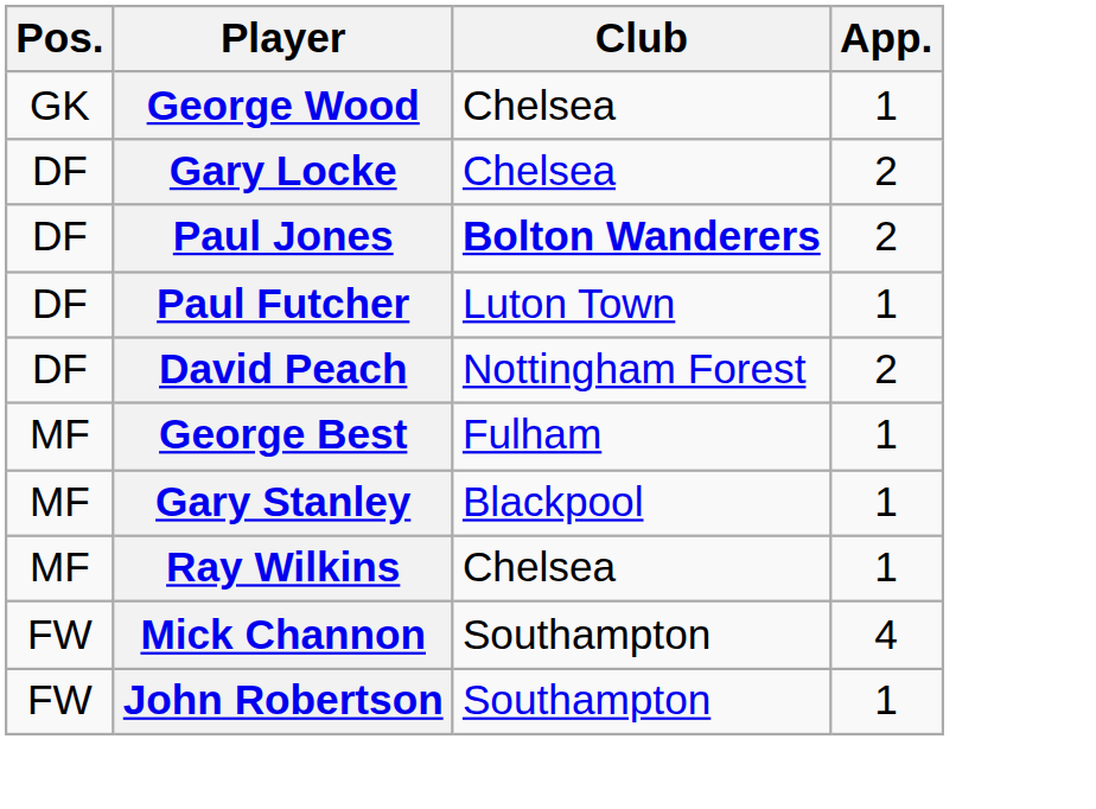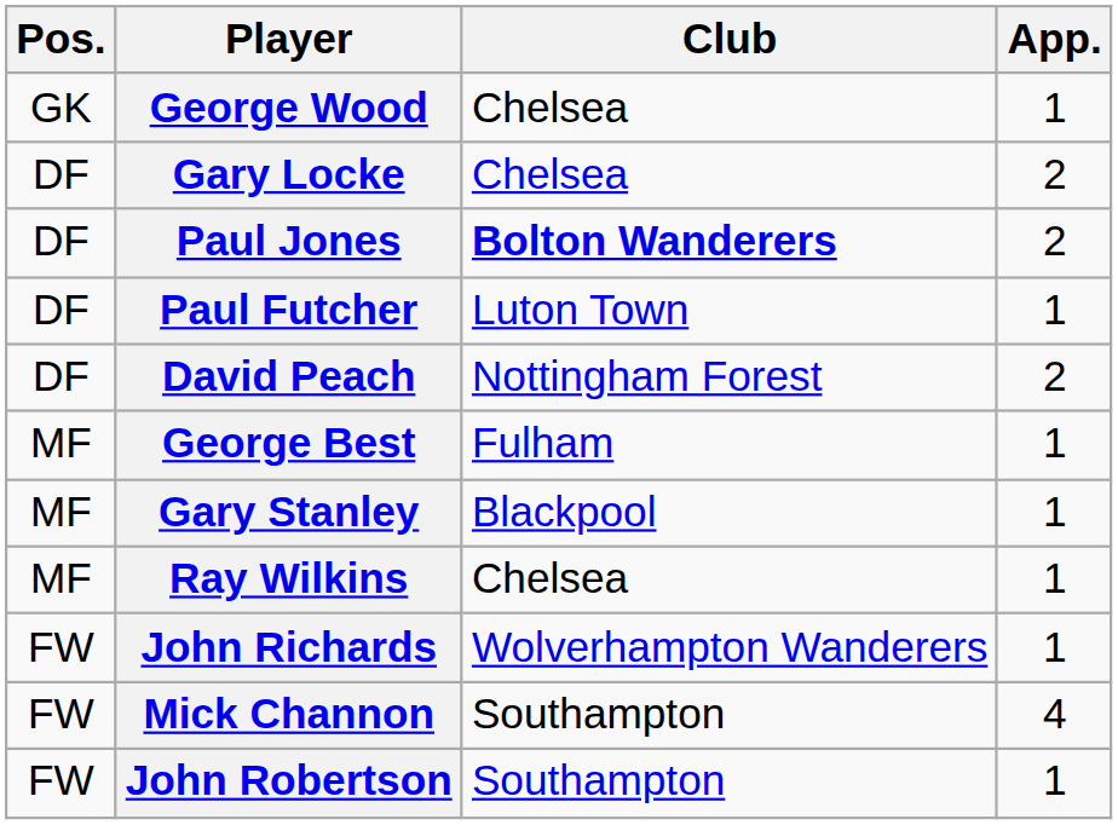+ row: FW | John Richards | Wolverhampton Wanderers | 1
